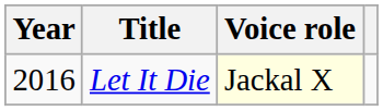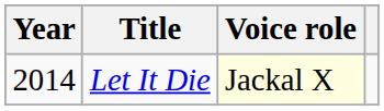Let It Die | Year: 2016 -> 2014
